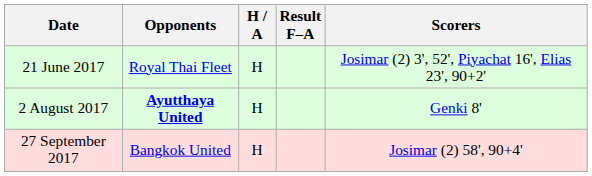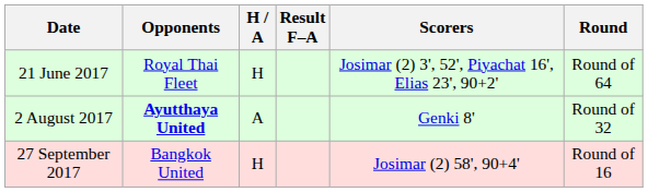+ column: Round | Round of 64 | Round of 32 | Round of 16
2 August 2017 | H / A: H -> A
